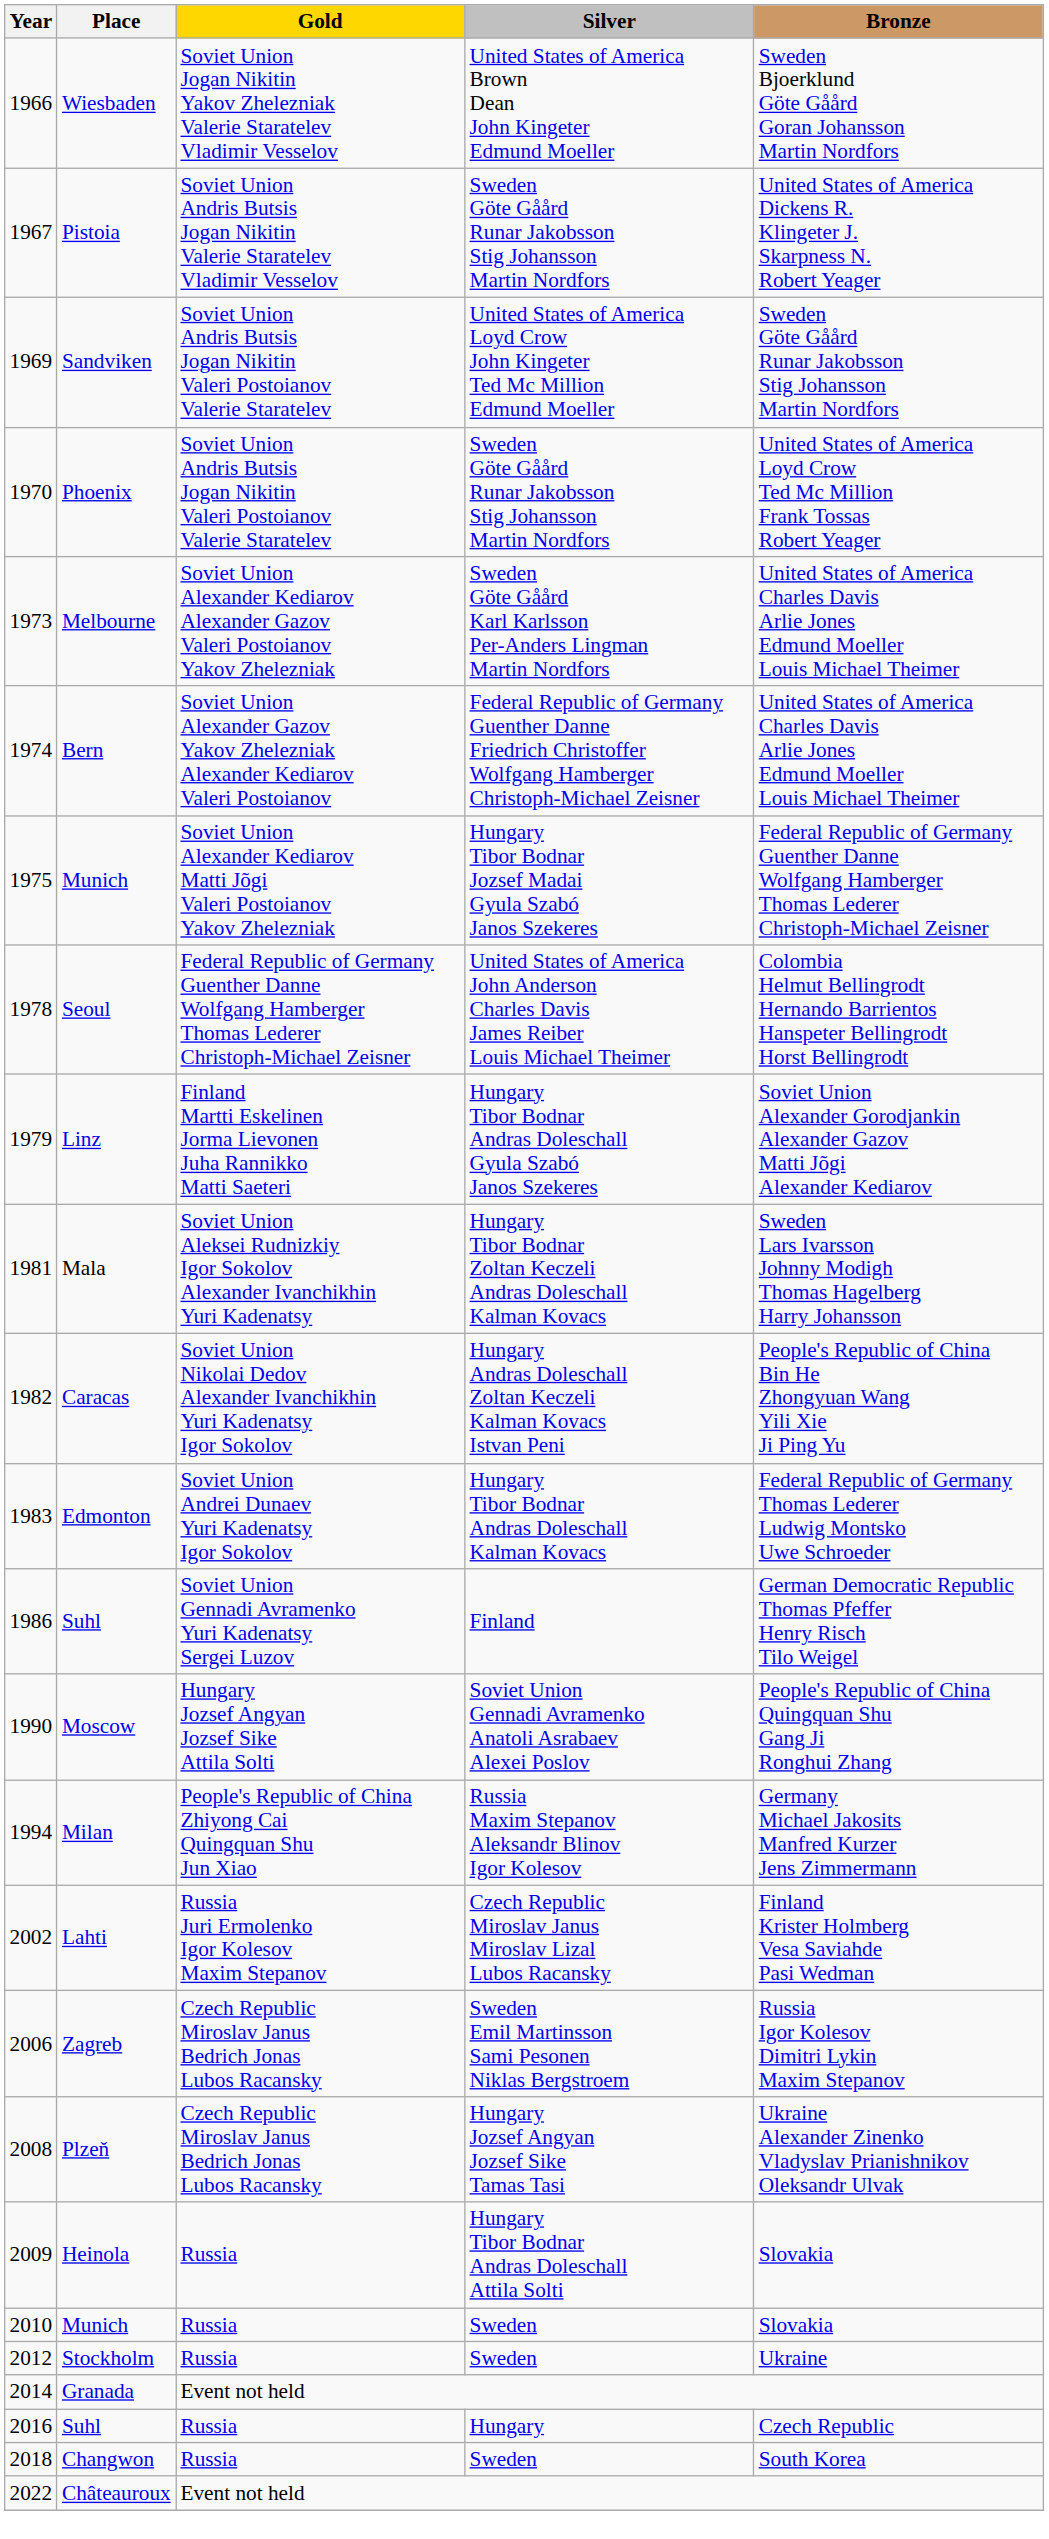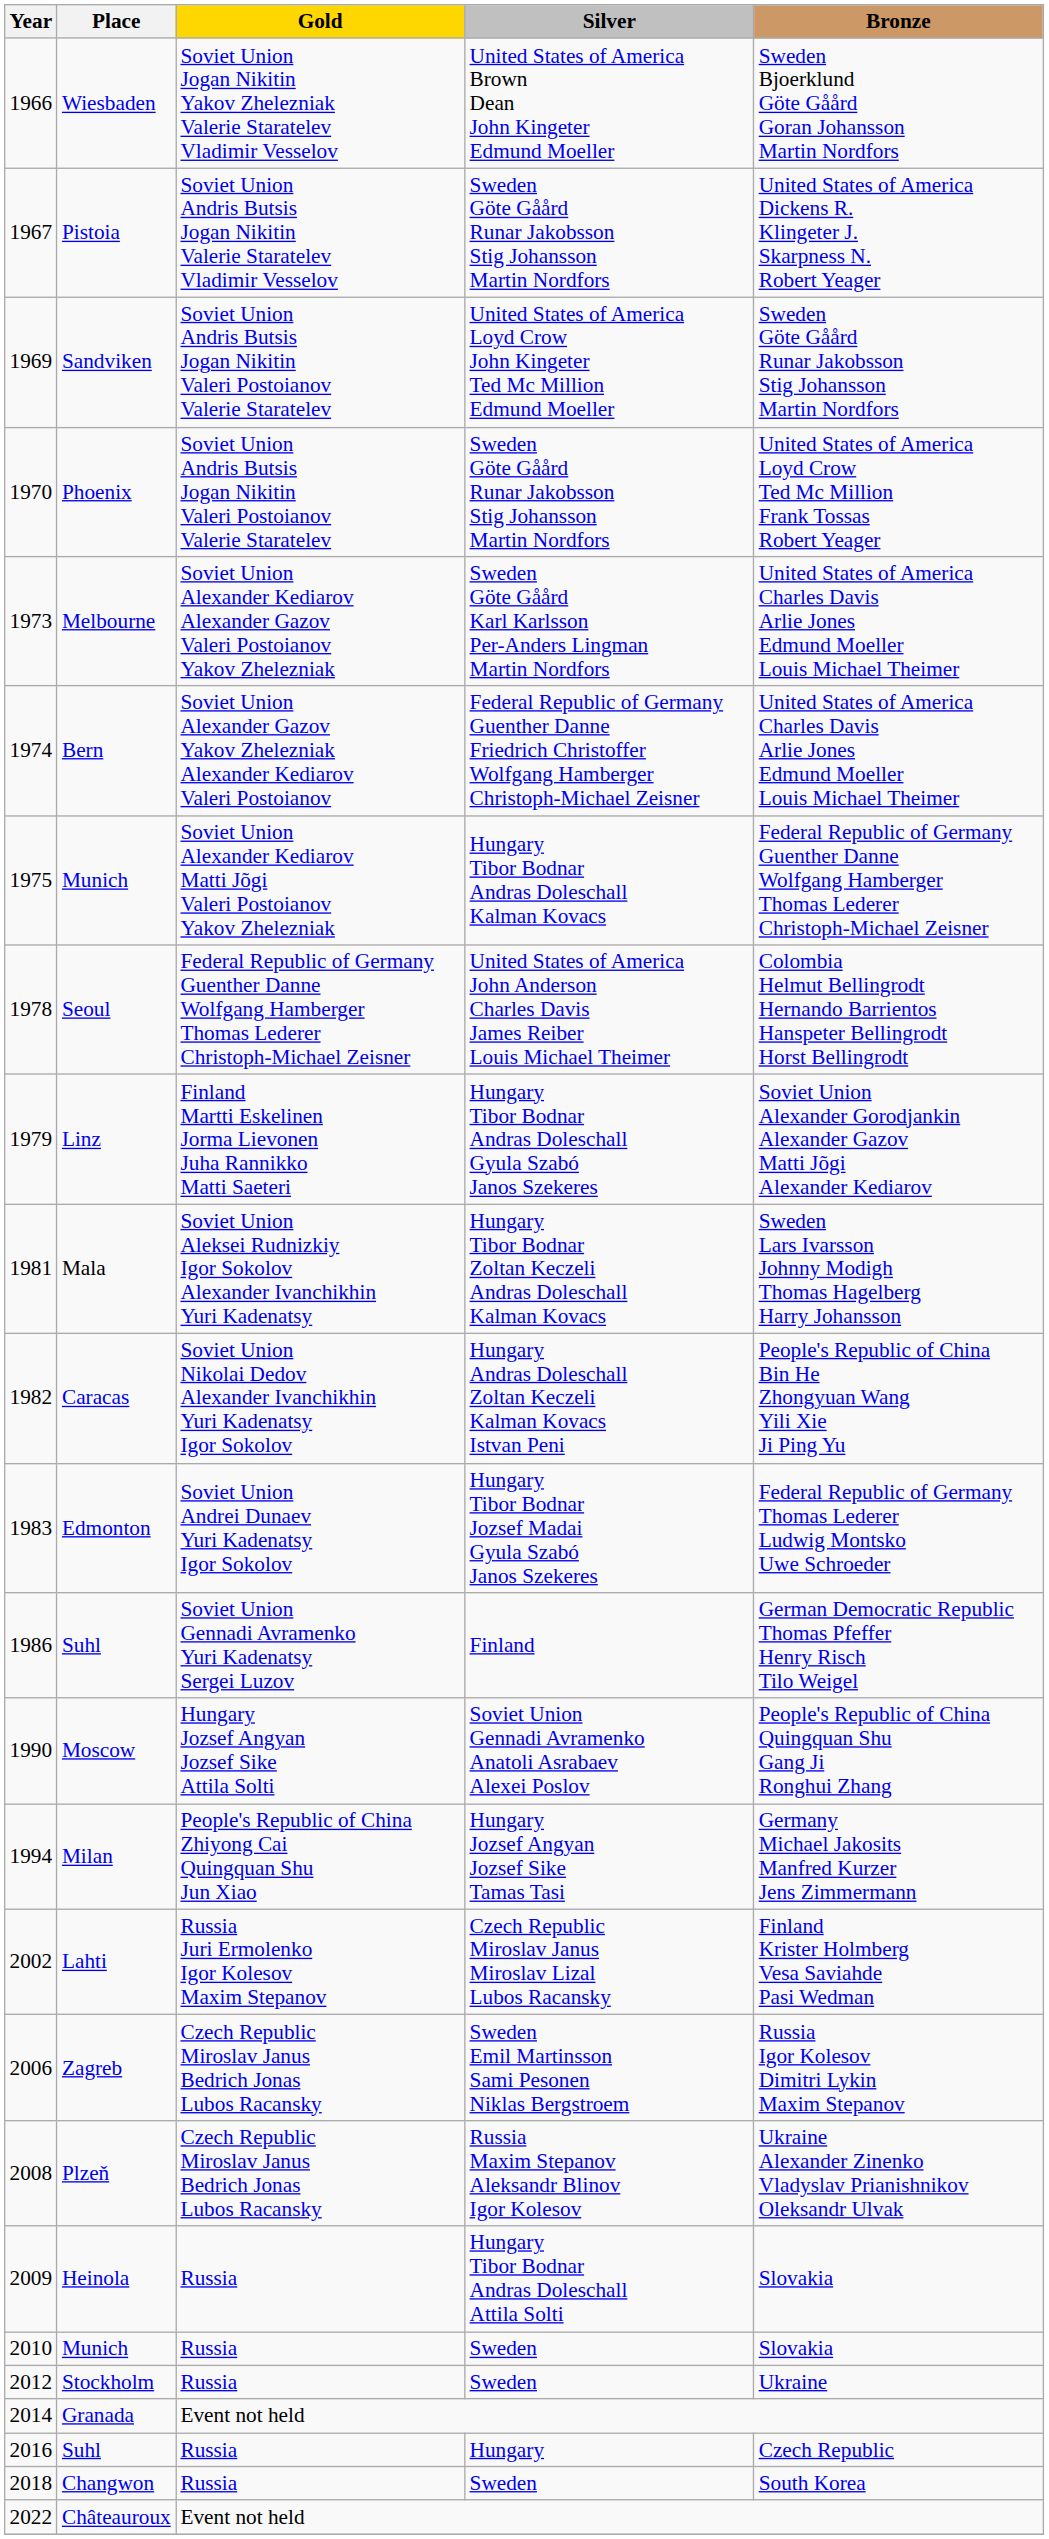1975 / Munich | Silver: Hungary Tibor Bodnar Jozsef Madai Gyula Szabó Janos Szekeres -> Hungary Tibor Bodnar Andras Doleschall Kalman Kovacs
Edmonton | Silver: Hungary Tibor Bodnar Andras Doleschall Kalman Kovacs -> Hungary Tibor Bodnar Jozsef Madai Gyula Szabó Janos Szekeres
Milan | Silver: Russia Maxim Stepanov Aleksandr Blinov Igor Kolesov -> Hungary Jozsef Angyan Jozsef Sike Tamas Tasi
Plzeň | Silver: Hungary Jozsef Angyan Jozsef Sike Tamas Tasi -> Russia Maxim Stepanov Aleksandr Blinov Igor Kolesov
